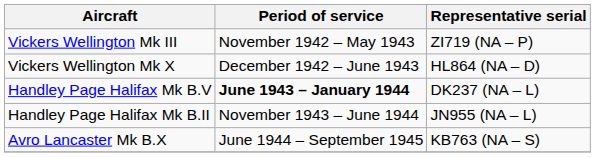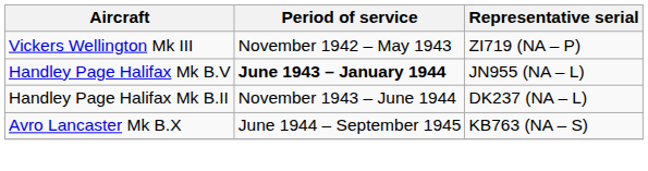- row: Vickers Wellington Mk X | December 1942 – June 1943 | HL864 (NA – D)
Handley Page Halifax Mk B.V | Representative serial: DK237 (NA – L) -> JN955 (NA – L)
Handley Page Halifax Mk B.II | Representative serial: JN955 (NA – L) -> DK237 (NA – L)
